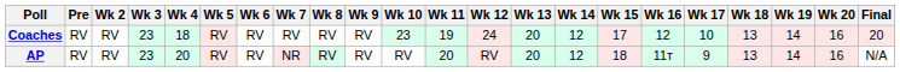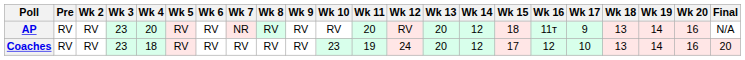rows swapped: AP <-> Coaches
